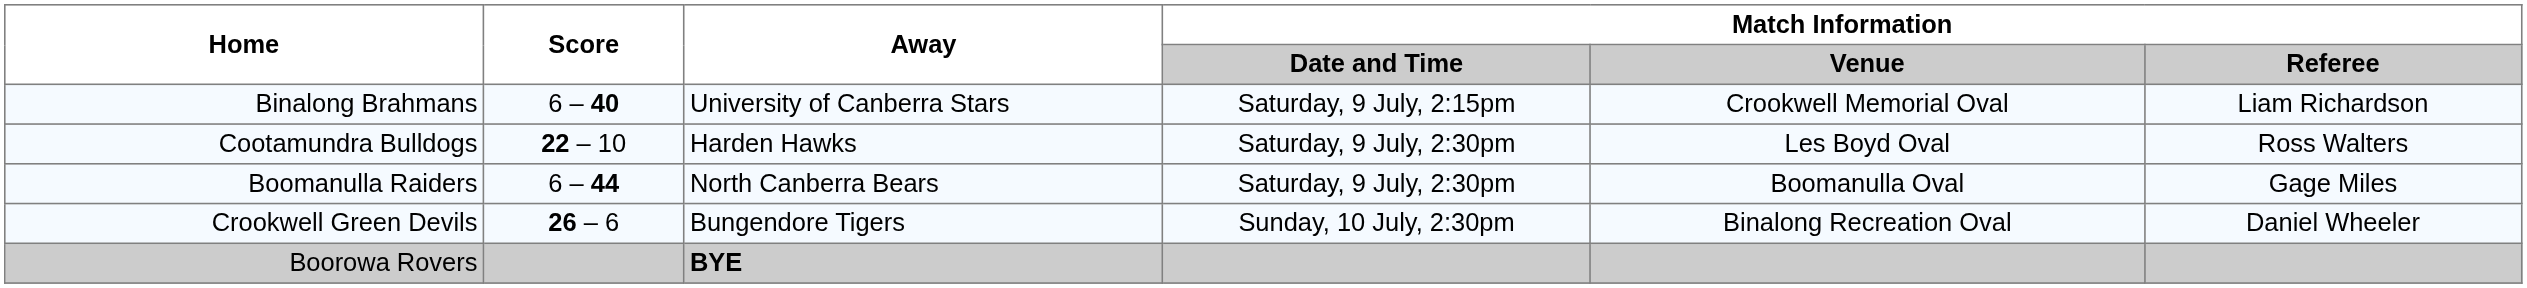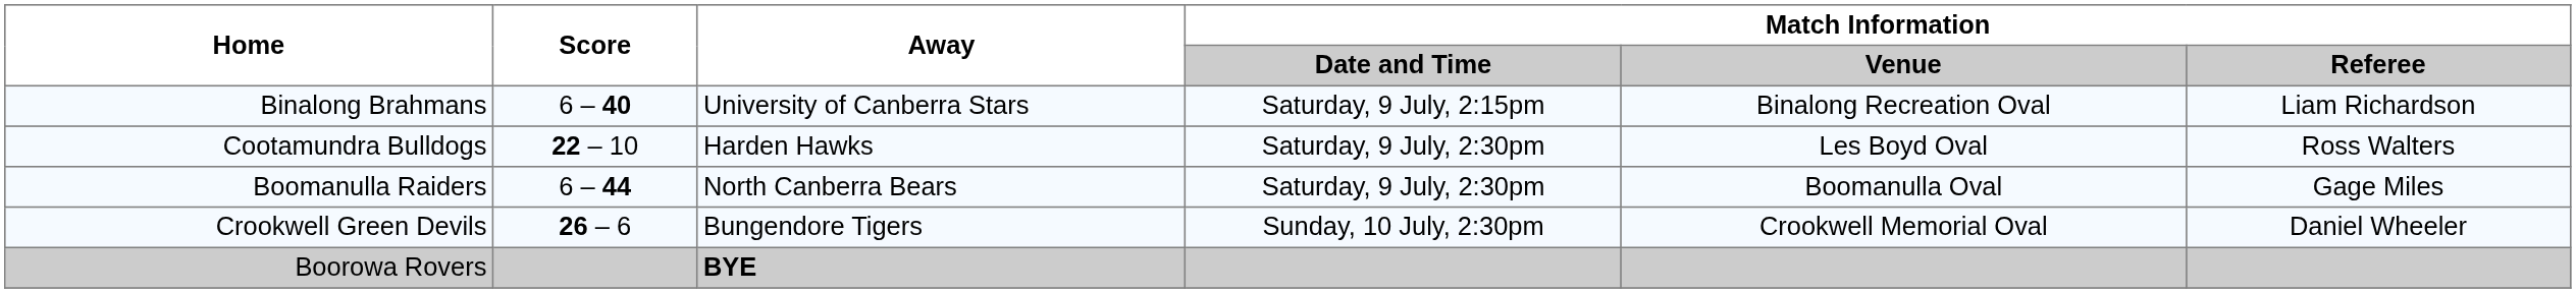Binalong Brahmans | Match Information / Venue: Crookwell Memorial Oval -> Binalong Recreation Oval
Crookwell Green Devils | Match Information / Venue: Binalong Recreation Oval -> Crookwell Memorial Oval
